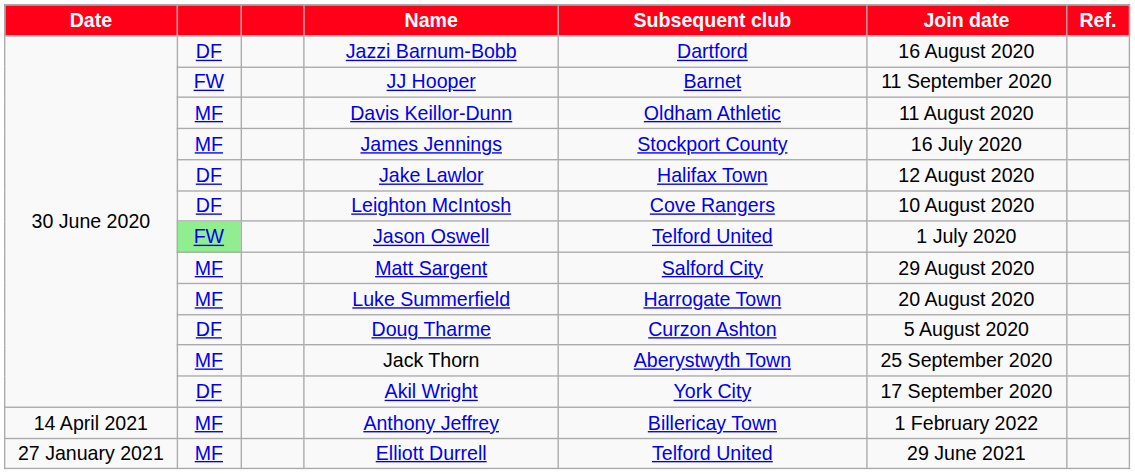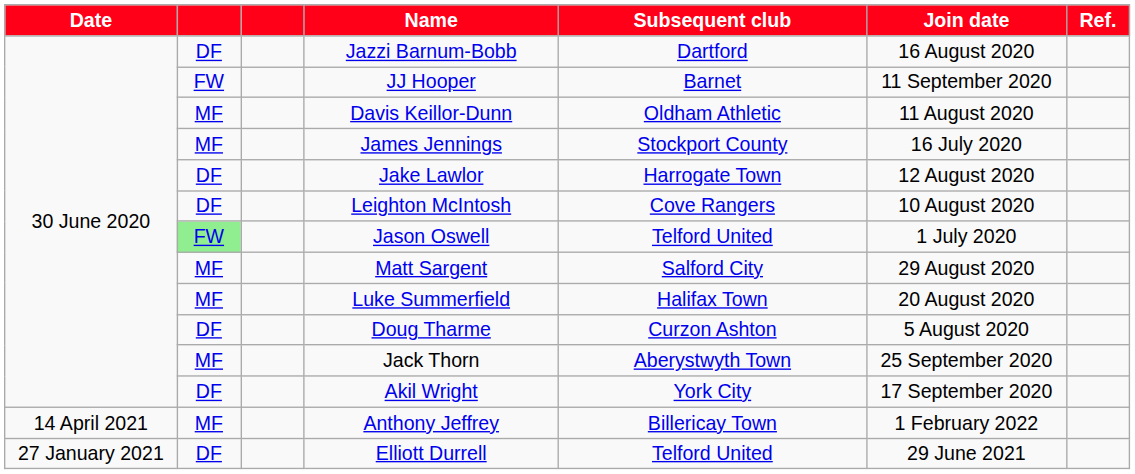Jake Lawlor | Subsequent club: Halifax Town -> Harrogate Town
Luke Summerfield | Subsequent club: Harrogate Town -> Halifax Town
Elliott Durrell | column 2: MF -> DF
